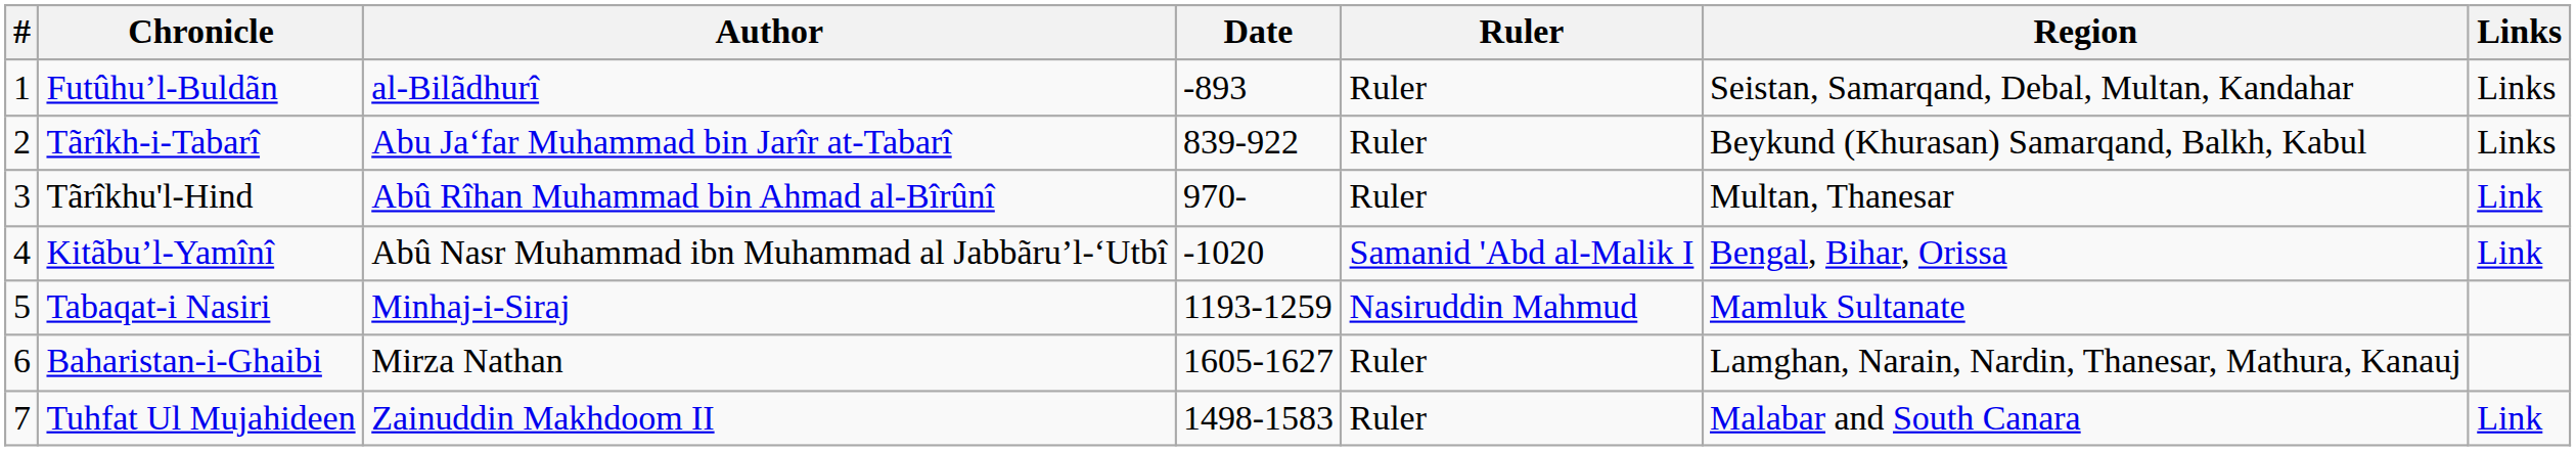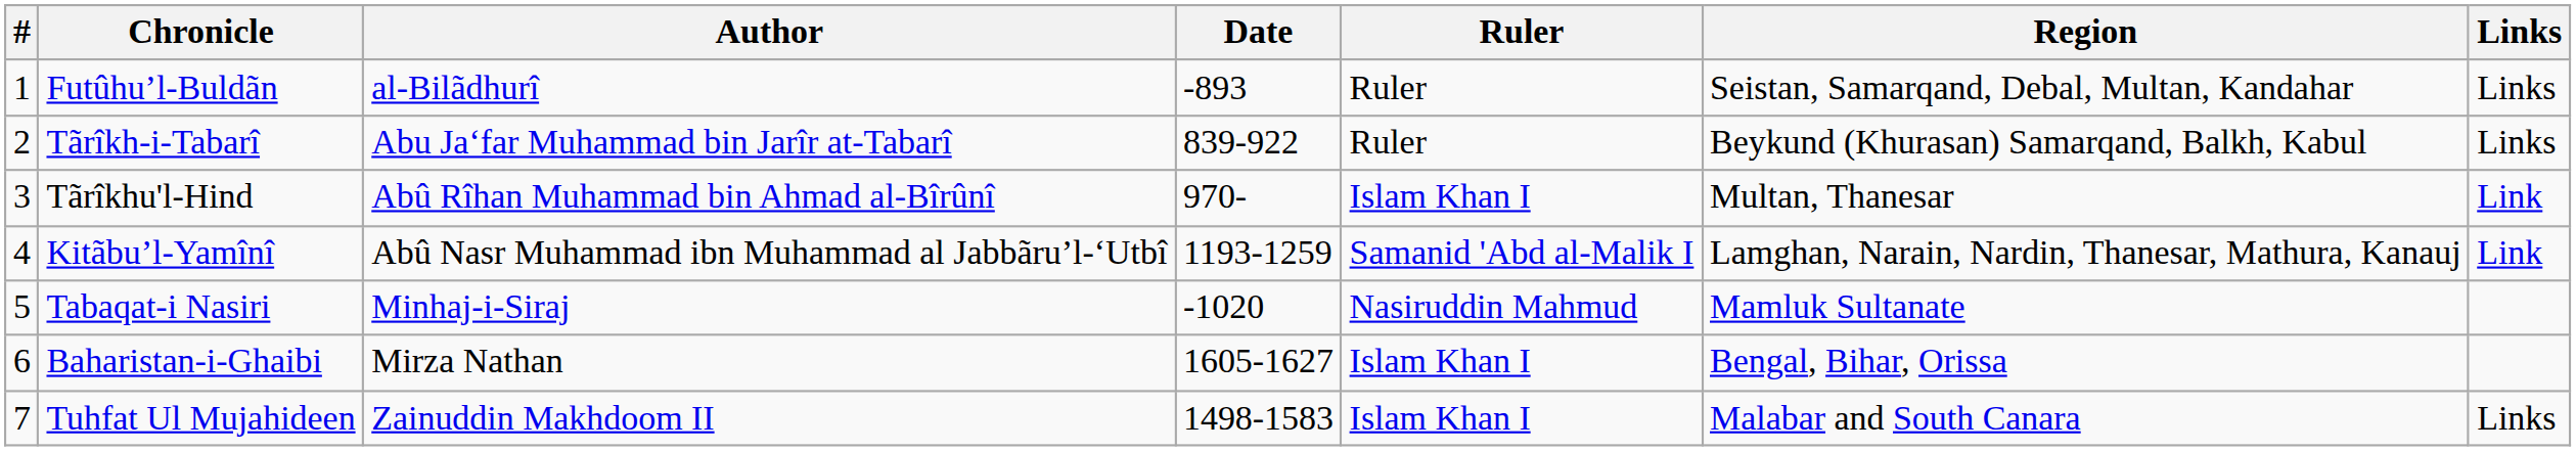Tãrîkhu'l-Hind | Ruler: Ruler -> Islam Khan I
Kitãbu’l-Yamînî | Date: -1020 -> 1193-1259
Kitãbu’l-Yamînî | Region: Bengal, Bihar, Orissa -> Lamghan, Narain, Nardin, Thanesar, Mathura, Kanauj
Tabaqat-i Nasiri | Date: 1193-1259 -> -1020
Baharistan-i-Ghaibi | Ruler: Ruler -> Islam Khan I
Baharistan-i-Ghaibi | Region: Lamghan, Narain, Nardin, Thanesar, Mathura, Kanauj -> Bengal, Bihar, Orissa
Tuhfat Ul Mujahideen | Ruler: Ruler -> Islam Khan I
Tuhfat Ul Mujahideen | Links: Link -> Links
